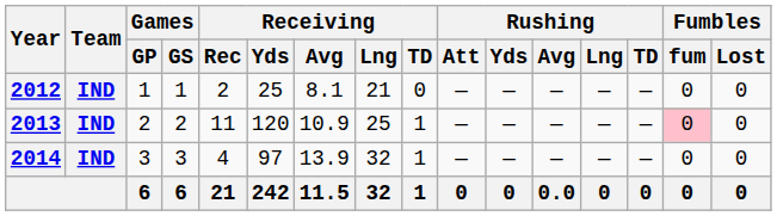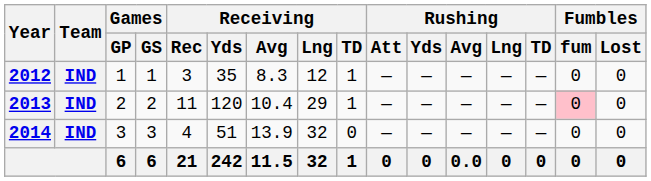2012 | Receiving / Rec: 2 -> 3
2012 | Receiving / Yds: 25 -> 35
2012 | Receiving / Avg: 8.1 -> 8.3
2012 | Receiving / Lng: 21 -> 12
2012 | Receiving / TD: 0 -> 1
2013 | Receiving / Avg: 10.9 -> 10.4
2013 | Receiving / Lng: 25 -> 29
2014 | Receiving / Yds: 97 -> 51
2014 | Receiving / TD: 1 -> 0
